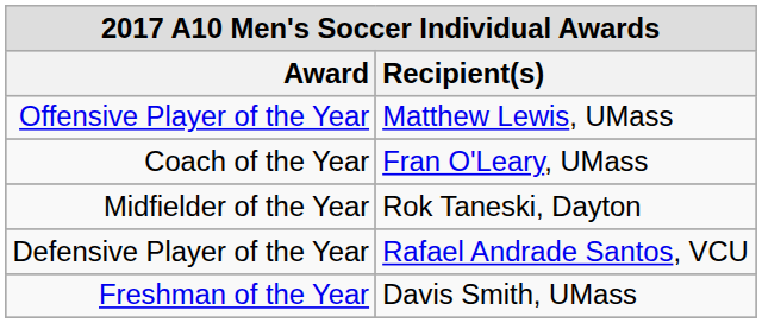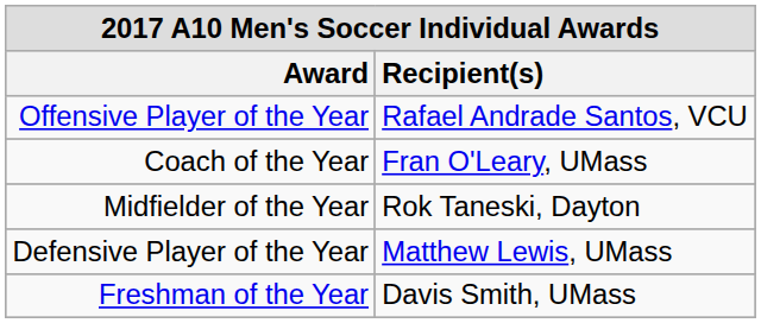Offensive Player of the Year | Recipient(s): Matthew Lewis, UMass -> Rafael Andrade Santos, VCU
Defensive Player of the Year | Recipient(s): Rafael Andrade Santos, VCU -> Matthew Lewis, UMass
